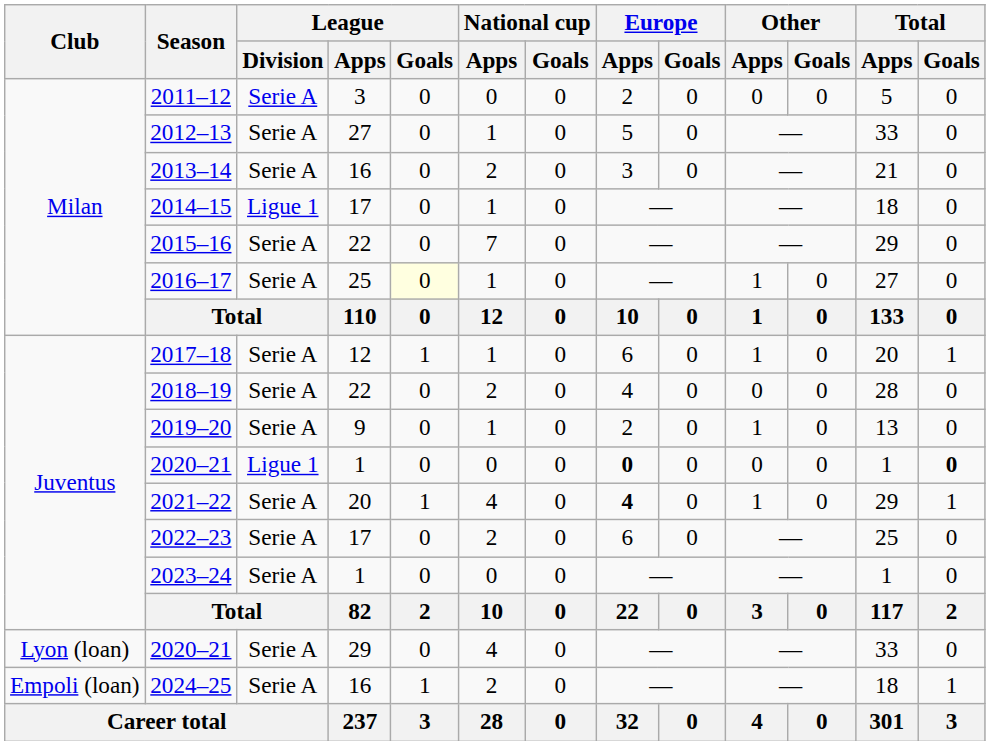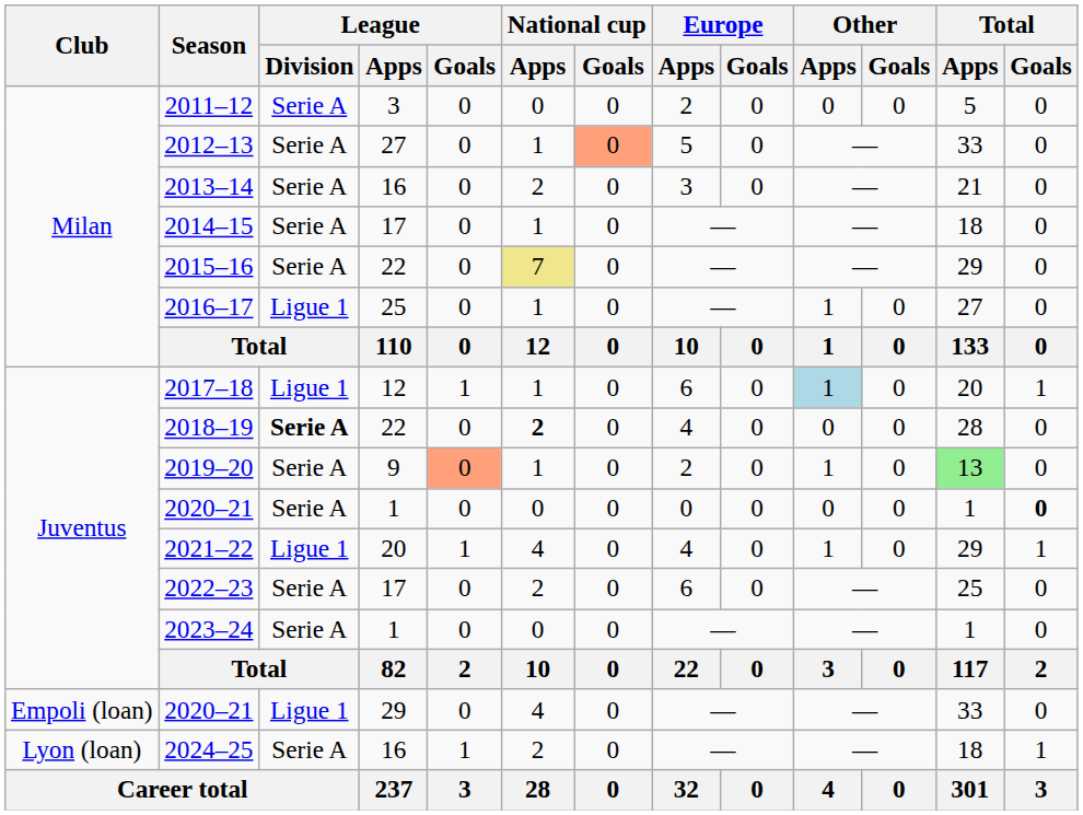2012–13 | National cup / Goals: no background -> lightsalmon background
2014–15 | League / Division: Ligue 1 -> Serie A
2015–16 | National cup / Apps: no background -> khaki background
2016–17 | League / Division: Serie A -> Ligue 1
2016–17 | League / Goals: lightyellow background -> no background
2017–18 | League / Division: Serie A -> Ligue 1
2017–18 | Other / Apps: no background -> lightblue background
2018–19 | League / Division: normal -> bold
2018–19 | National cup / Apps: normal -> bold
2019–20 | League / Goals: no background -> lightsalmon background
2019–20 | Total / Apps: no background -> lightgreen background
2020–21 / 1 | League / Division: Ligue 1 -> Serie A
2020–21 / 1 | Europe / Apps: bold -> normal
2021–22 | League / Division: Serie A -> Ligue 1
2021–22 | Europe / Apps: bold -> normal
2020–21 / 29 | Club: Lyon (loan) -> Empoli (loan)
2020–21 / 29 | League / Division: Serie A -> Ligue 1
2024–25 | Club: Empoli (loan) -> Lyon (loan)
